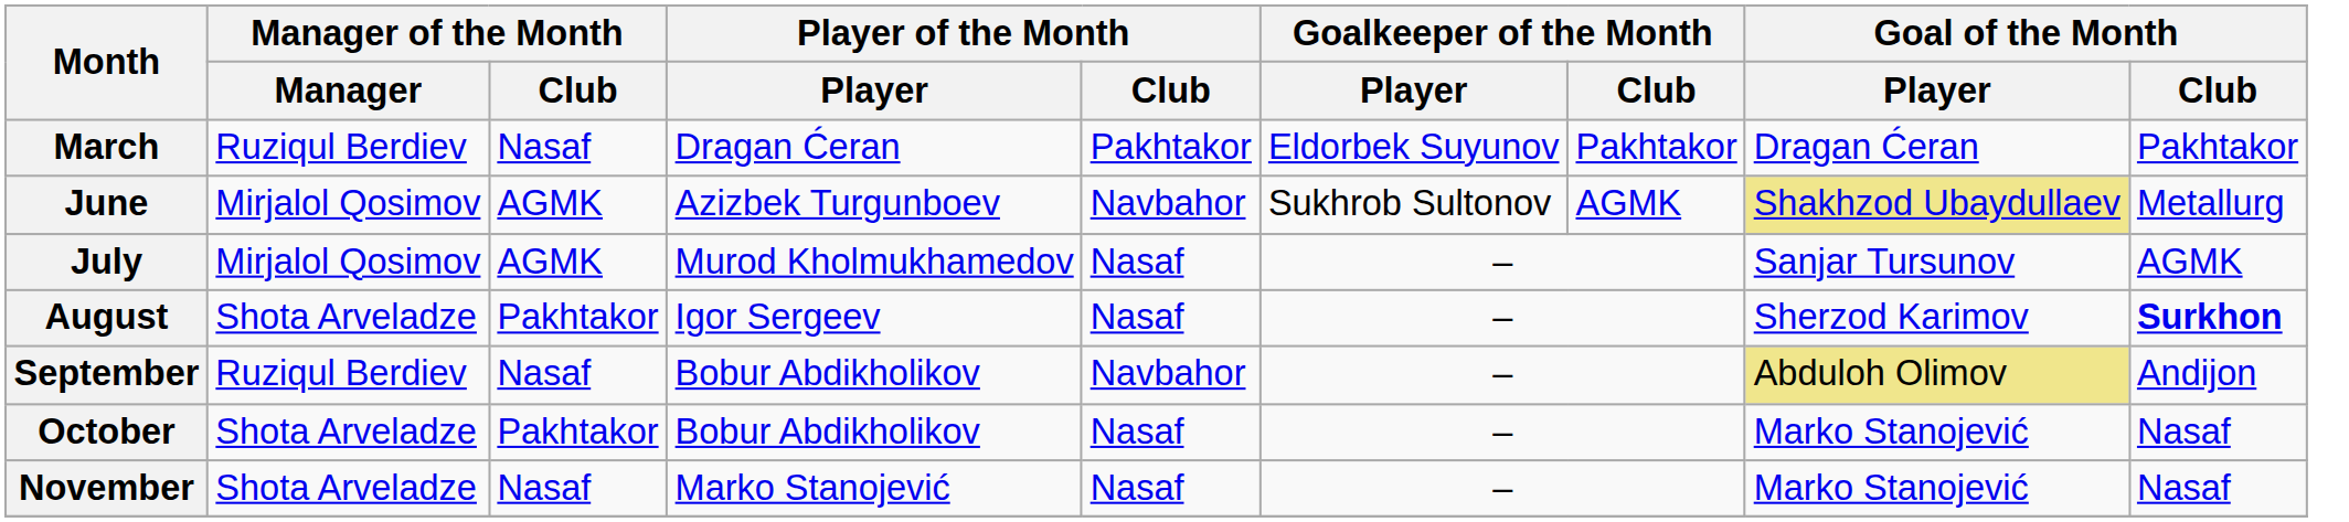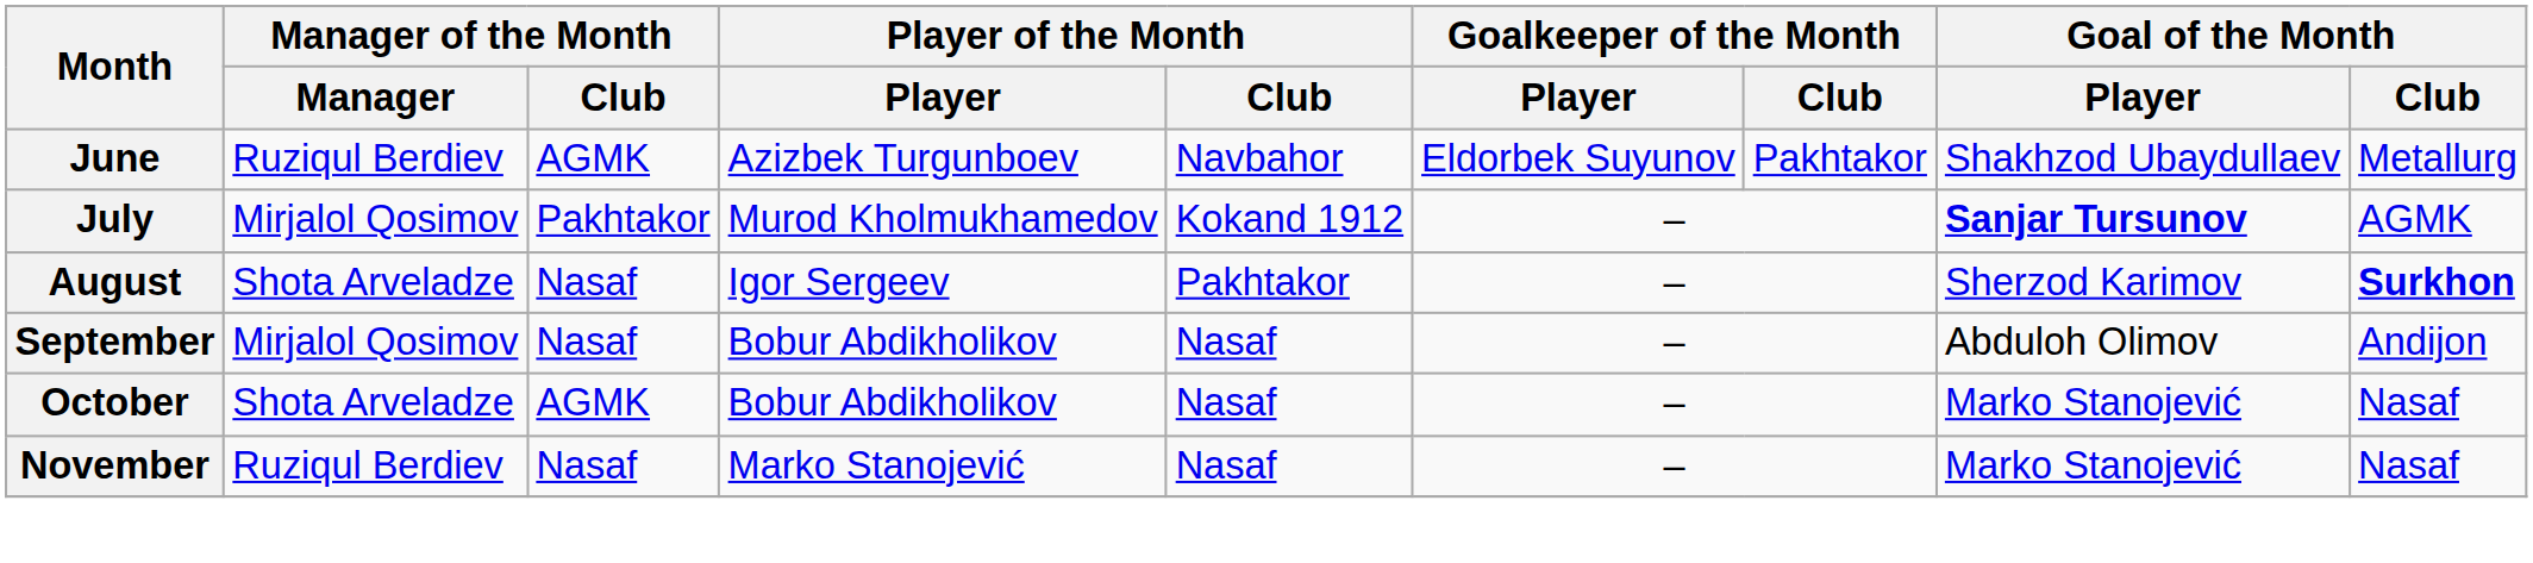- row: March | Ruziqul Berdiev | Nasaf | Dragan Ćeran | Pakhtakor | Eldorbek Suyunov | Pakhtakor | Dragan Ćeran | Pakhtakor
June | Manager of the Month / Manager: Mirjalol Qosimov -> Ruziqul Berdiev
June | Goalkeeper of the Month / Player: Sukhrob Sultonov -> Eldorbek Suyunov
June | Goalkeeper of the Month / Club: AGMK -> Pakhtakor
June | Goal of the Month / Player: khaki background -> no background
July | Manager of the Month / Club: AGMK -> Pakhtakor
July | Player of the Month / Club: Nasaf -> Kokand 1912
July | Goal of the Month / Player: normal -> bold
August | Manager of the Month / Club: Pakhtakor -> Nasaf
August | Player of the Month / Club: Nasaf -> Pakhtakor
September | Manager of the Month / Manager: Ruziqul Berdiev -> Mirjalol Qosimov
September | Player of the Month / Club: Navbahor -> Nasaf
September | Goal of the Month / Player: khaki background -> no background
October | Manager of the Month / Club: Pakhtakor -> AGMK
November | Manager of the Month / Manager: Shota Arveladze -> Ruziqul Berdiev
